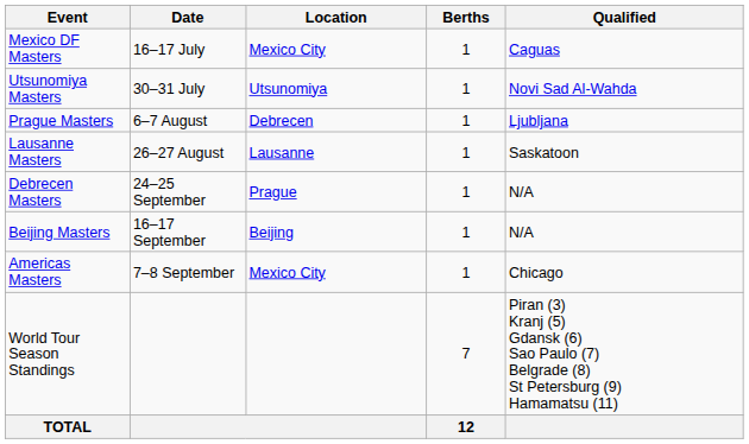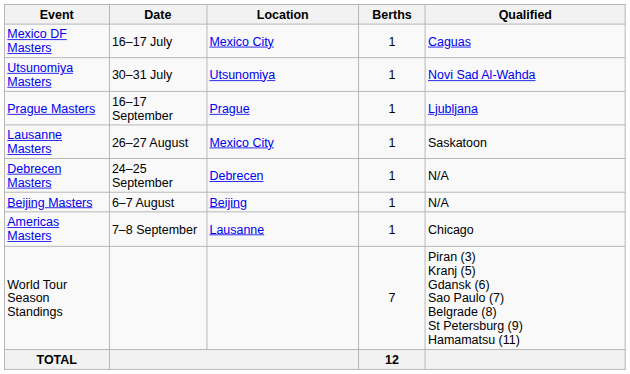Prague Masters | Date: 6–7 August -> 16–17 September
Prague Masters | Location: Debrecen -> Prague
Lausanne Masters | Location: Lausanne -> Mexico City
Debrecen Masters | Location: Prague -> Debrecen
Beijing Masters | Date: 16–17 September -> 6–7 August
Americas Masters | Location: Mexico City -> Lausanne
